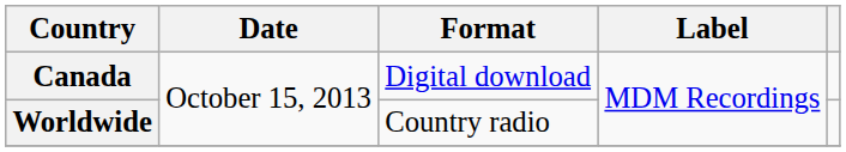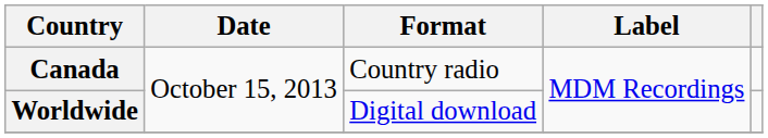Canada | Format: Digital download -> Country radio
Worldwide | Format: Country radio -> Digital download
